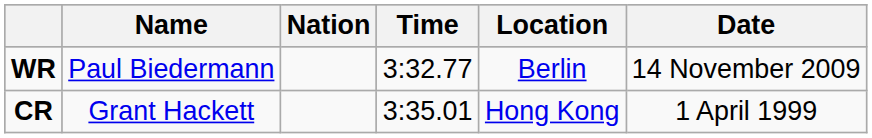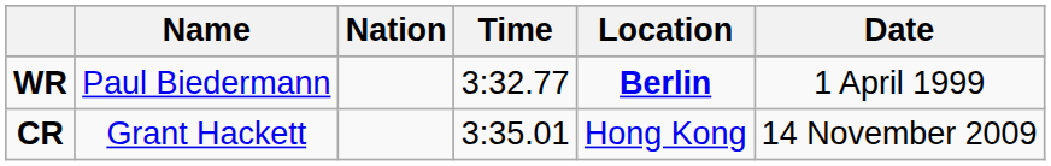WR | Location: normal -> bold
WR | Date: 14 November 2009 -> 1 April 1999
CR | Date: 1 April 1999 -> 14 November 2009
